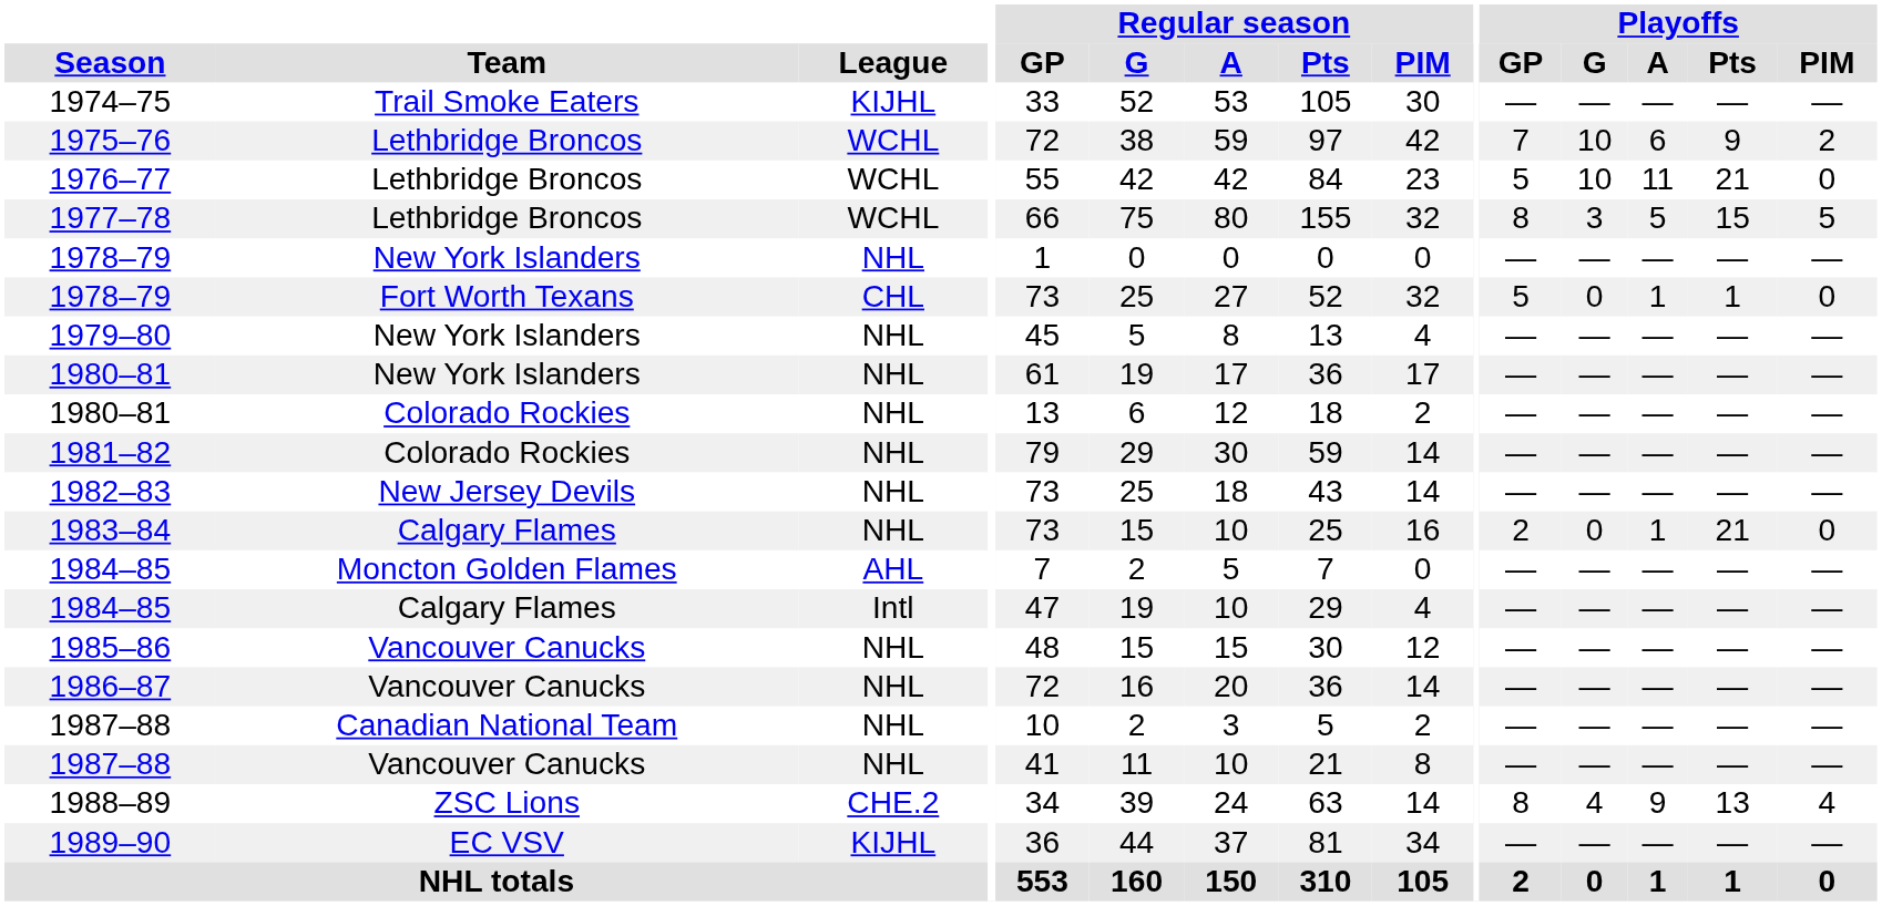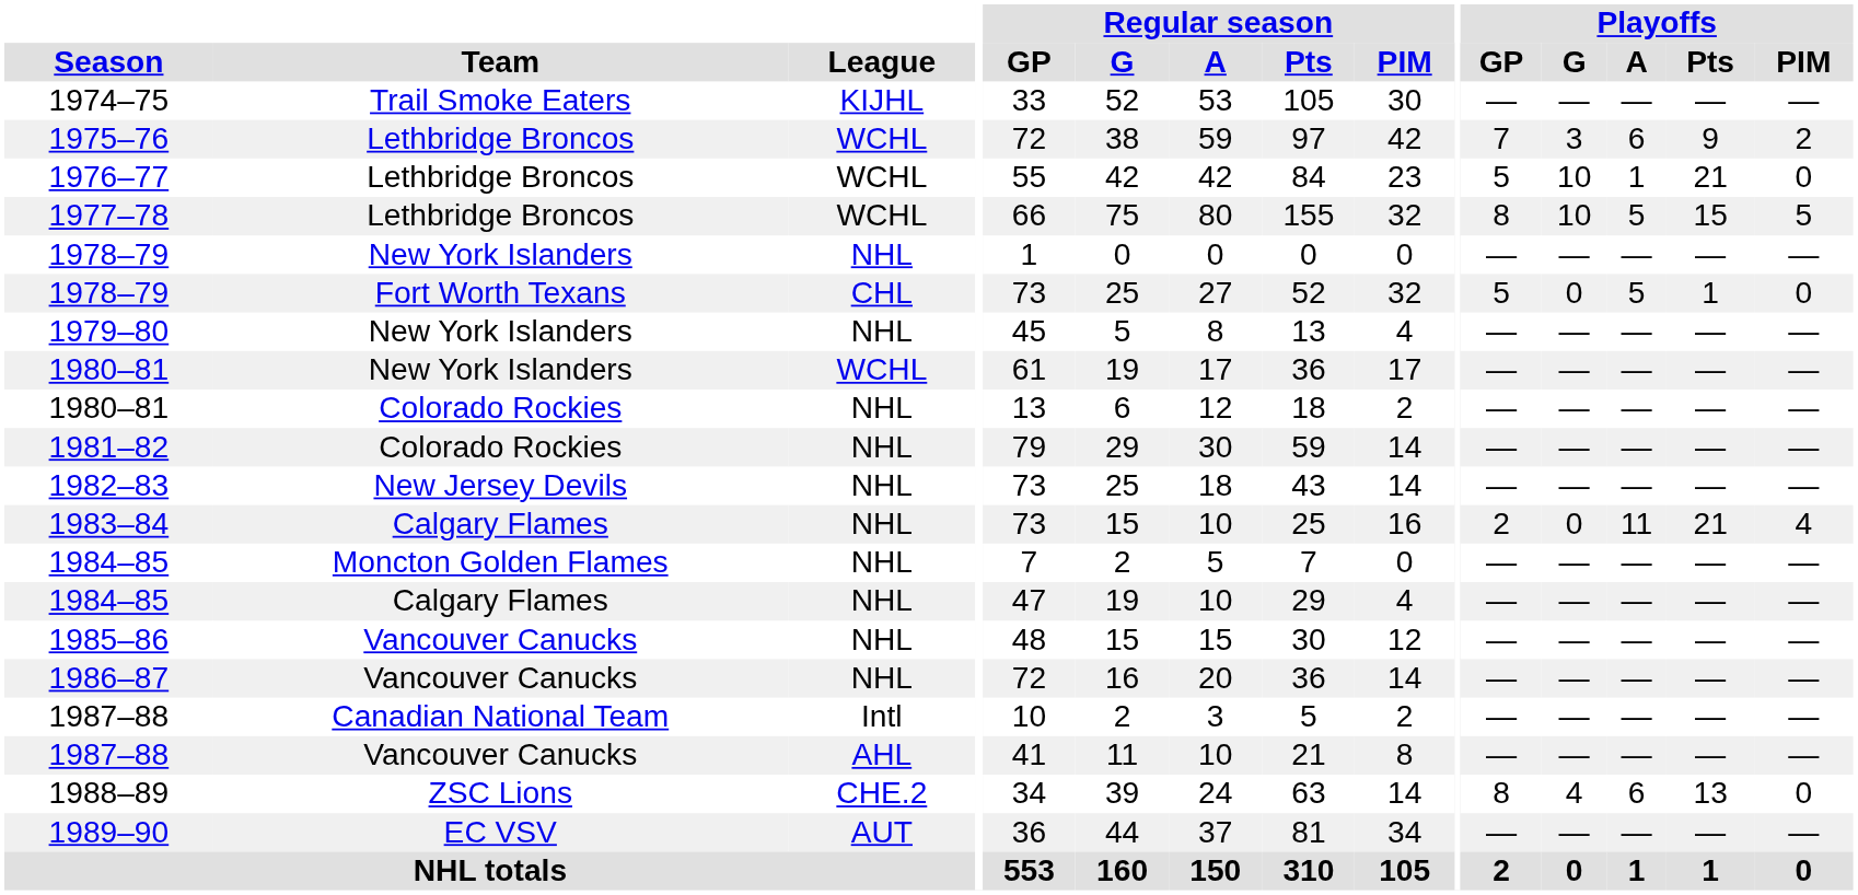1975–76 | Playoffs / G: 10 -> 3
1976–77 | Playoffs / A: 11 -> 1
1977–78 | Playoffs / G: 3 -> 10
1978–79 / Fort Worth Texans | Playoffs / A: 1 -> 5
1980–81 / New York Islanders | League: NHL -> WCHL
1983–84 | Playoffs / A: 1 -> 11
1983–84 | Playoffs / PIM: 0 -> 4
1984–85 / Moncton Golden Flames | League: AHL -> NHL
1984–85 / Calgary Flames | League: Intl -> NHL
1987–88 / Canadian National Team | League: NHL -> Intl
1987–88 / Vancouver Canucks | League: NHL -> AHL
1988–89 | Playoffs / A: 9 -> 6
1988–89 | Playoffs / PIM: 4 -> 0
1989–90 | League: KIJHL -> AUT
